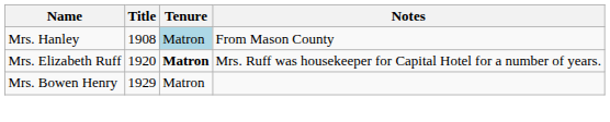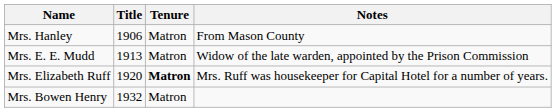Mrs. Hanley | Title: 1908 -> 1906
Mrs. Hanley | Tenure: lightblue background -> no background
+ row: Mrs. E. E. Mudd | 1913 | Matron | Widow of the late warden, appointed by the Prison Commission
Mrs. Bowen Henry | Title: 1929 -> 1932
